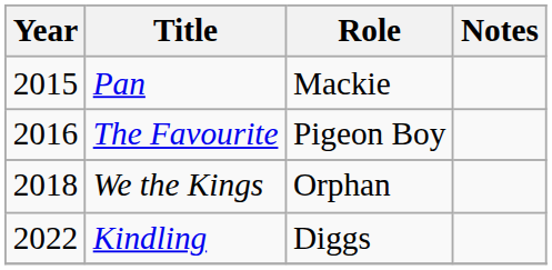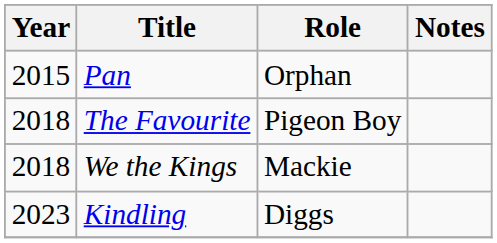Pan | Role: Mackie -> Orphan
The Favourite | Year: 2016 -> 2018
We the Kings | Role: Orphan -> Mackie
Kindling | Year: 2022 -> 2023
